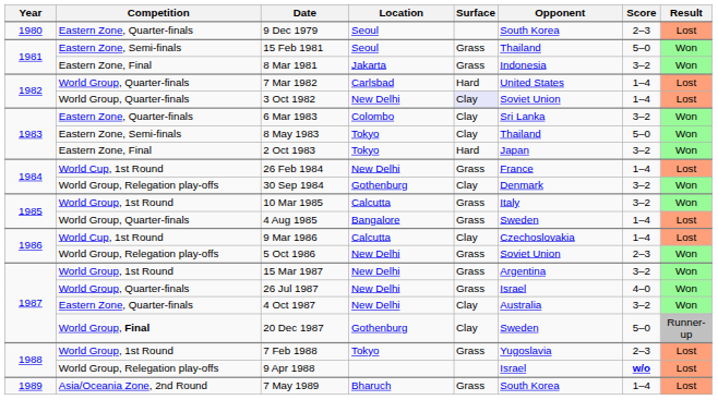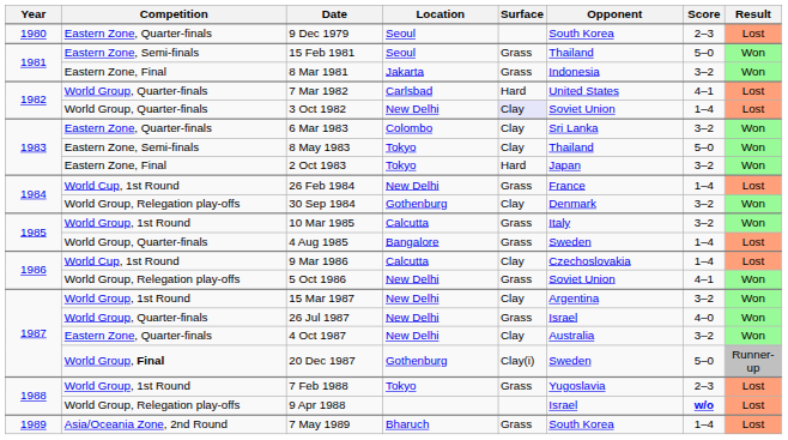7 Mar 1982 | Score: 1–4 -> 4–1
5 Oct 1986 | Score: 2–3 -> 4–1
15 Mar 1987 | Surface: Grass -> Clay
20 Dec 1987 | Surface: Clay -> Clay(i)
